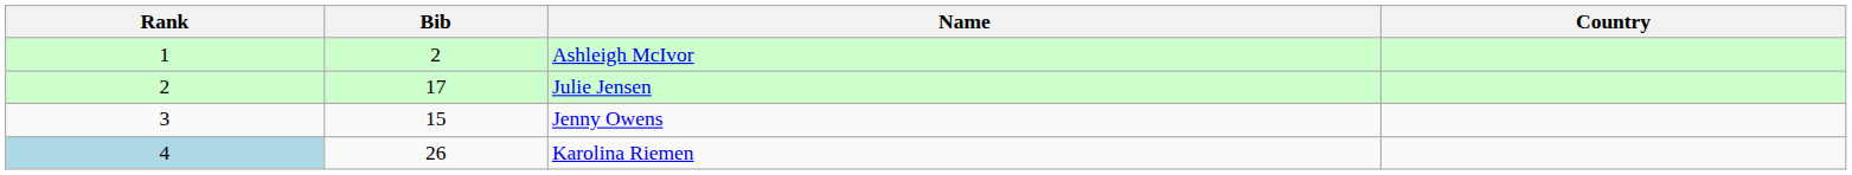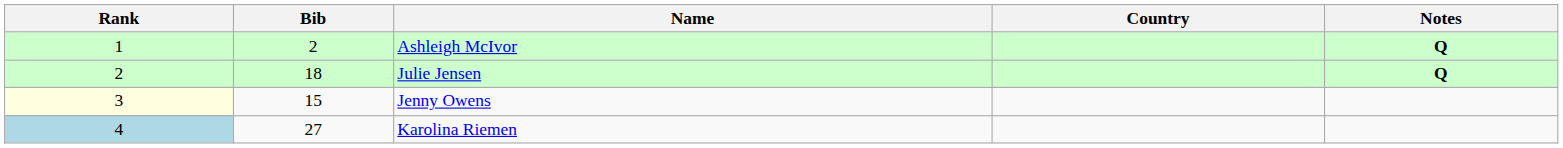+ column: Notes | Q | Q
Julie Jensen | Bib: 17 -> 18
Jenny Owens | Rank: no background -> lightyellow background
Karolina Riemen | Bib: 26 -> 27
